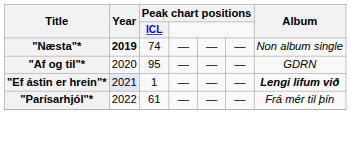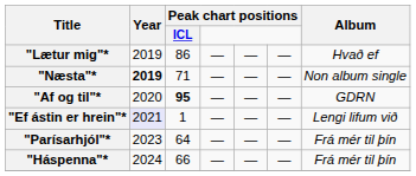+ row: "Lætur mig"* | 2019 | 86 | — | — | — | Hvað ef
"Næsta"* | Peak chart positions / ICL: 74 -> 71
"Af og til"* | Peak chart positions / ICL: normal -> bold
"Ef ástin er hrein"* | Album: bold -> normal
"Parísarhjól"* | Year: 2022 -> 2023
"Parísarhjól"* | Peak chart positions / ICL: 61 -> 64
+ row: "Háspenna"* | 2024 | 66 | — | — | — | Frá mér til þín
